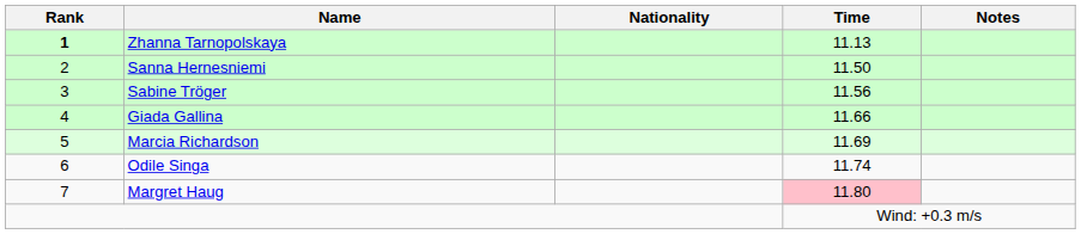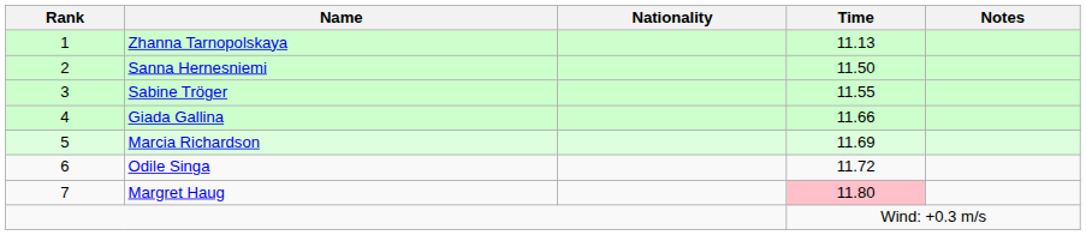Zhanna Tarnopolskaya | Rank: bold -> normal
Sabine Tröger | Time: 11.56 -> 11.55
Odile Singa | Time: 11.74 -> 11.72
